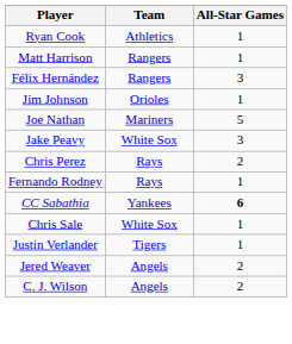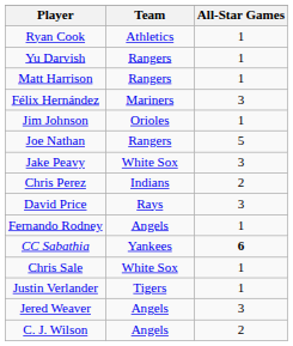+ row: Yu Darvish | Rangers | 1
Félix Hernández | Team: Rangers -> Mariners
Joe Nathan | Team: Mariners -> Rangers
Chris Perez | Team: Rays -> Indians
+ row: David Price | Rays | 3
Fernando Rodney | Team: Rays -> Angels
Jered Weaver | All-Star Games: 2 -> 3
